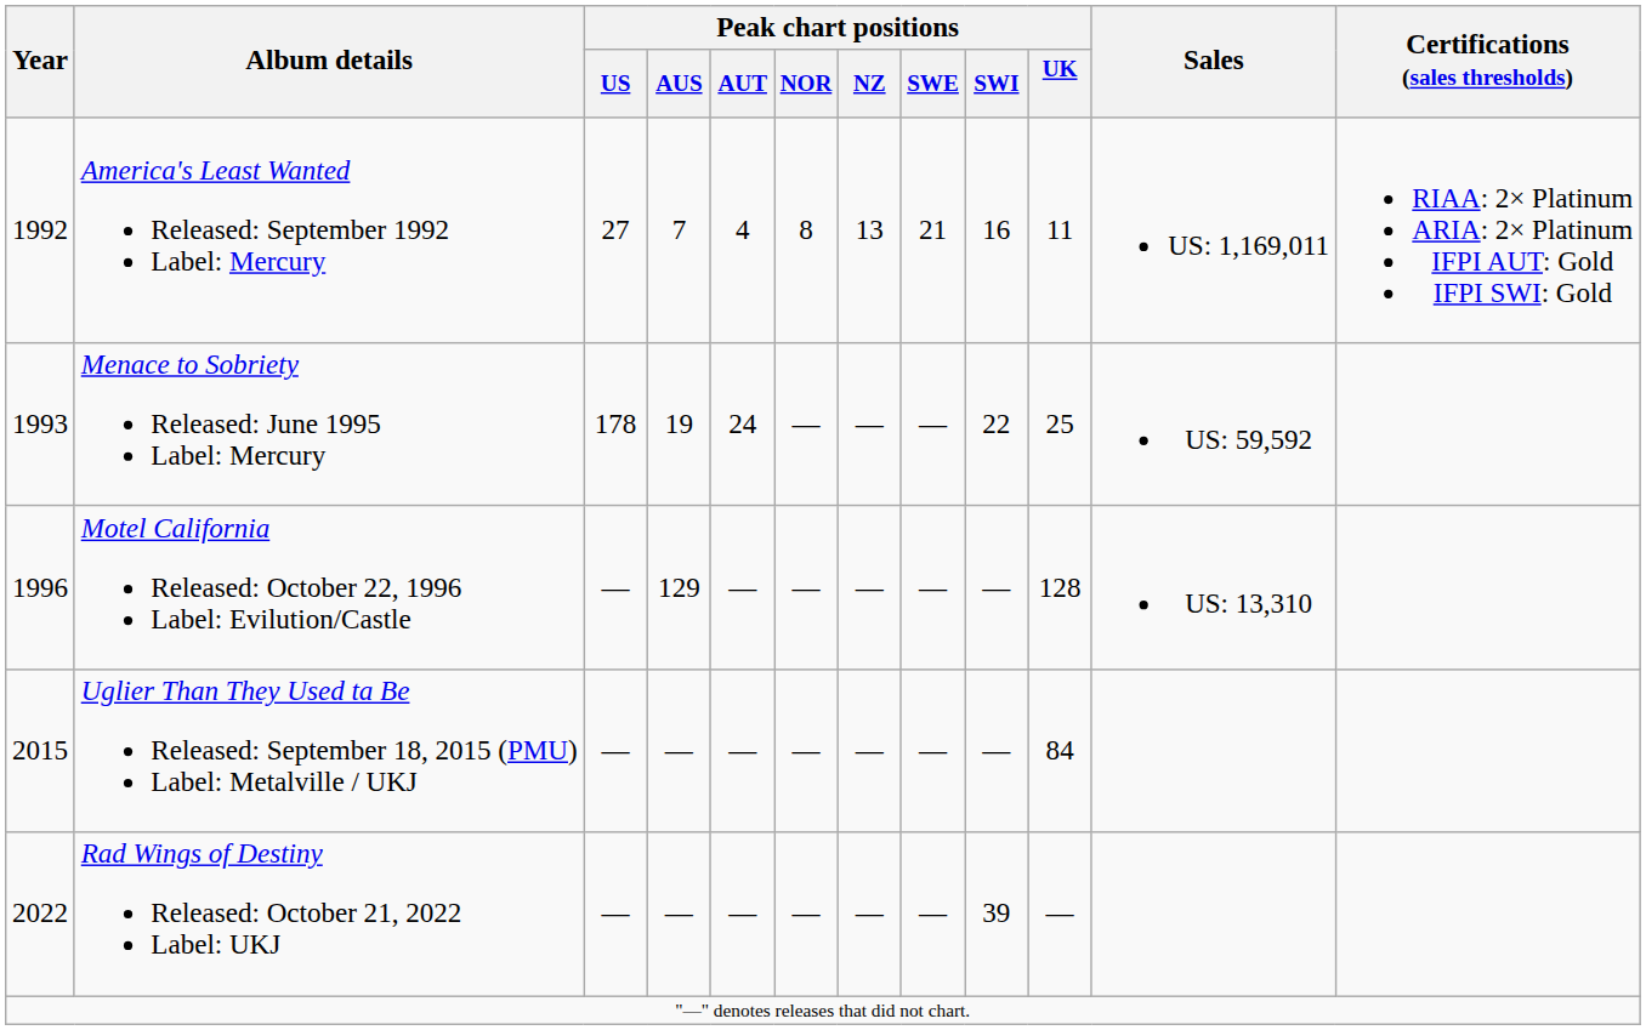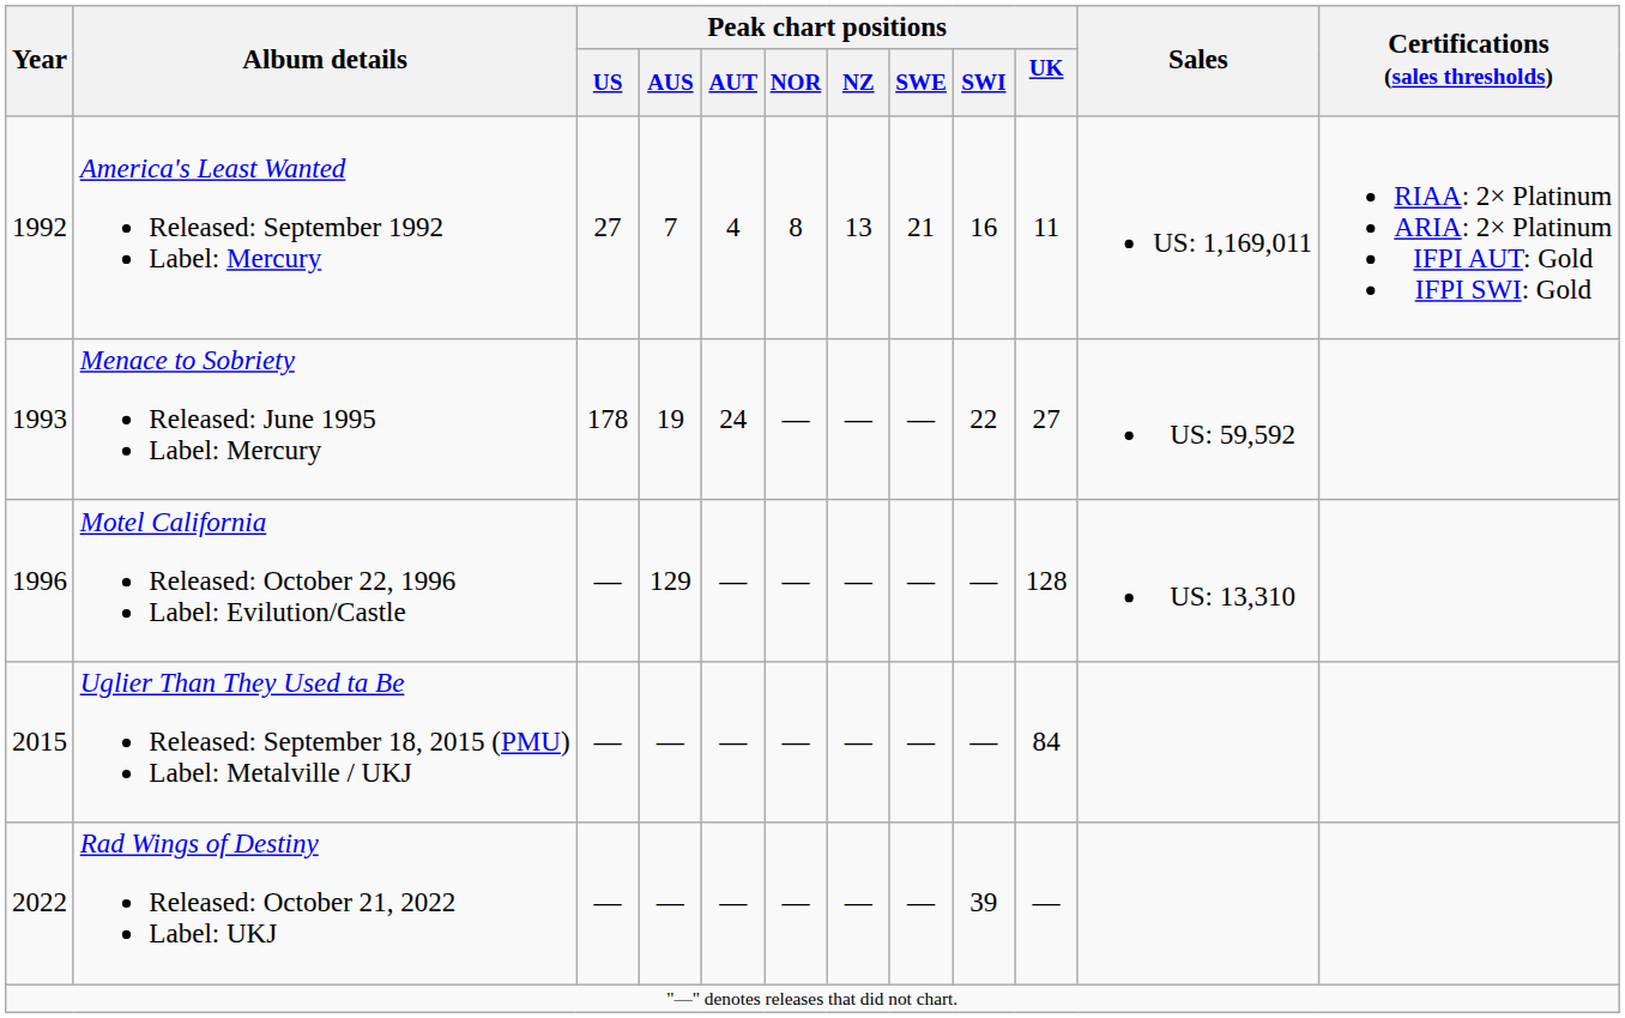Menace to Sobriety Released: June 1995 Label: Mercury | Peak chart positions / UK: 25 -> 27
